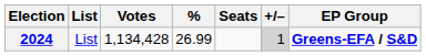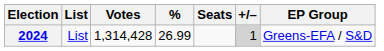2024 | Votes: 1,134,428 -> 1,314,428
2024 | EP Group: bold -> normal
